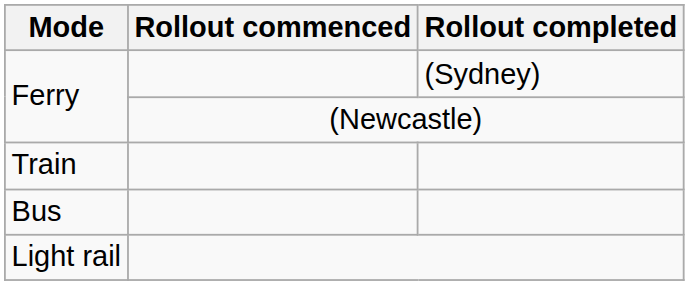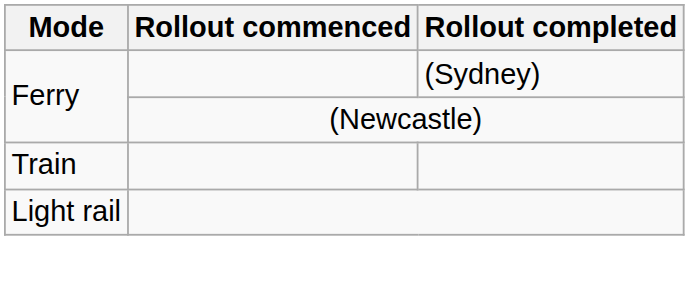- row: Bus
